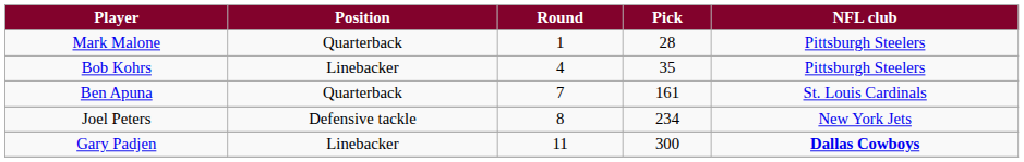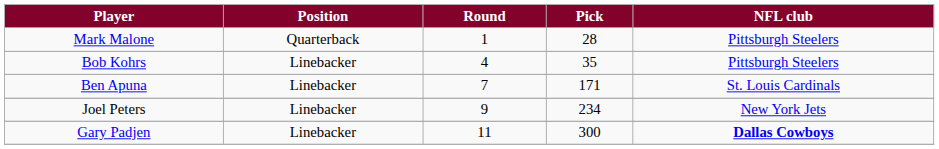Ben Apuna | Position: Quarterback -> Linebacker
Ben Apuna | Pick: 161 -> 171
Joel Peters | Position: Defensive tackle -> Linebacker
Joel Peters | Round: 8 -> 9
